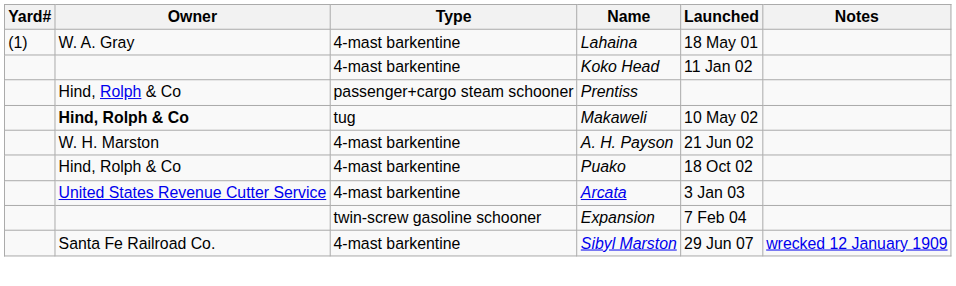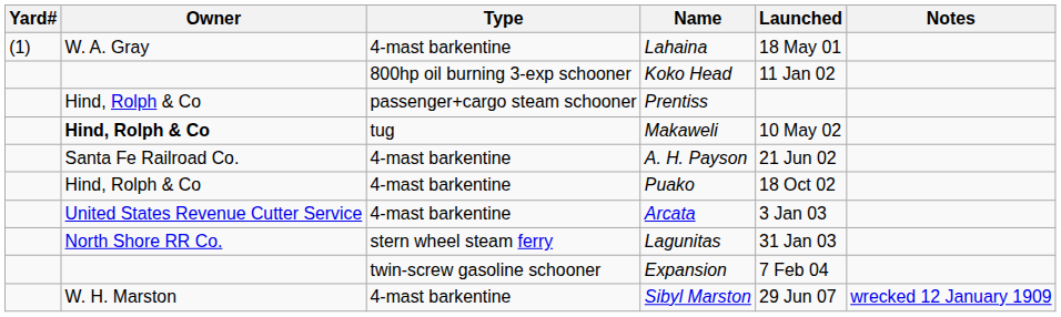Koko Head | Type: 4-mast barkentine -> 800hp oil burning 3-exp schooner
A. H. Payson | Owner: W. H. Marston -> Santa Fe Railroad Co.
+ row: North Shore RR Co. | stern wheel steam ferry | Lagunitas | 31 Jan 03
Sibyl Marston | Owner: Santa Fe Railroad Co. -> W. H. Marston
